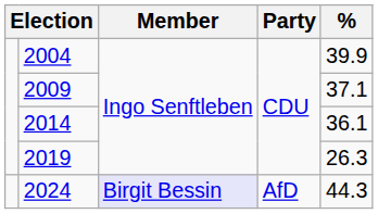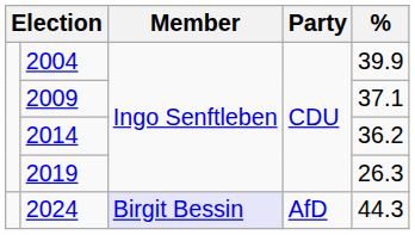2014 | %: 36.1 -> 36.2
